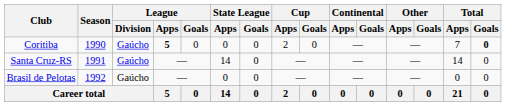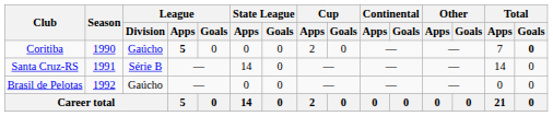Santa Cruz-RS | League / Division: Gaúcho -> Série B
